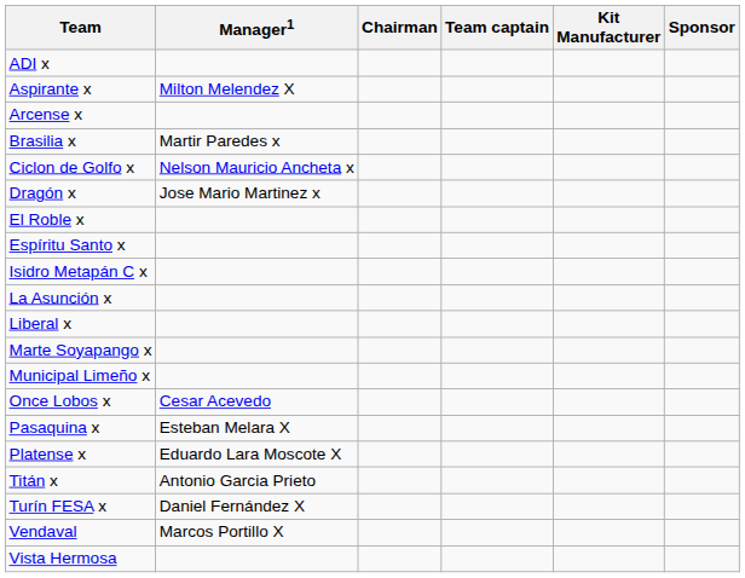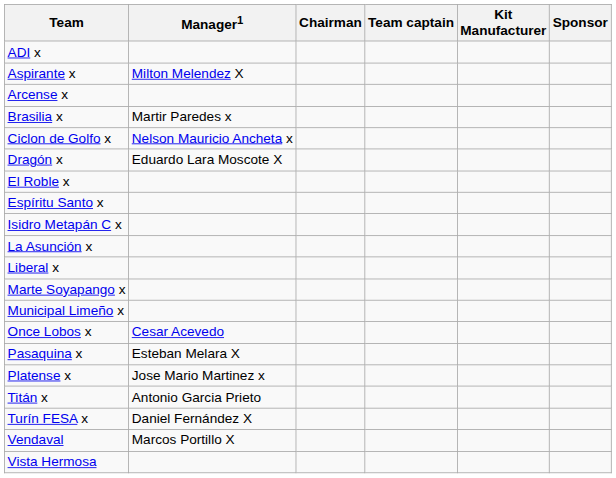Dragón x | Manager1: Jose Mario Martinez x -> Eduardo Lara Moscote X
Platense x | Manager1: Eduardo Lara Moscote X -> Jose Mario Martinez x
